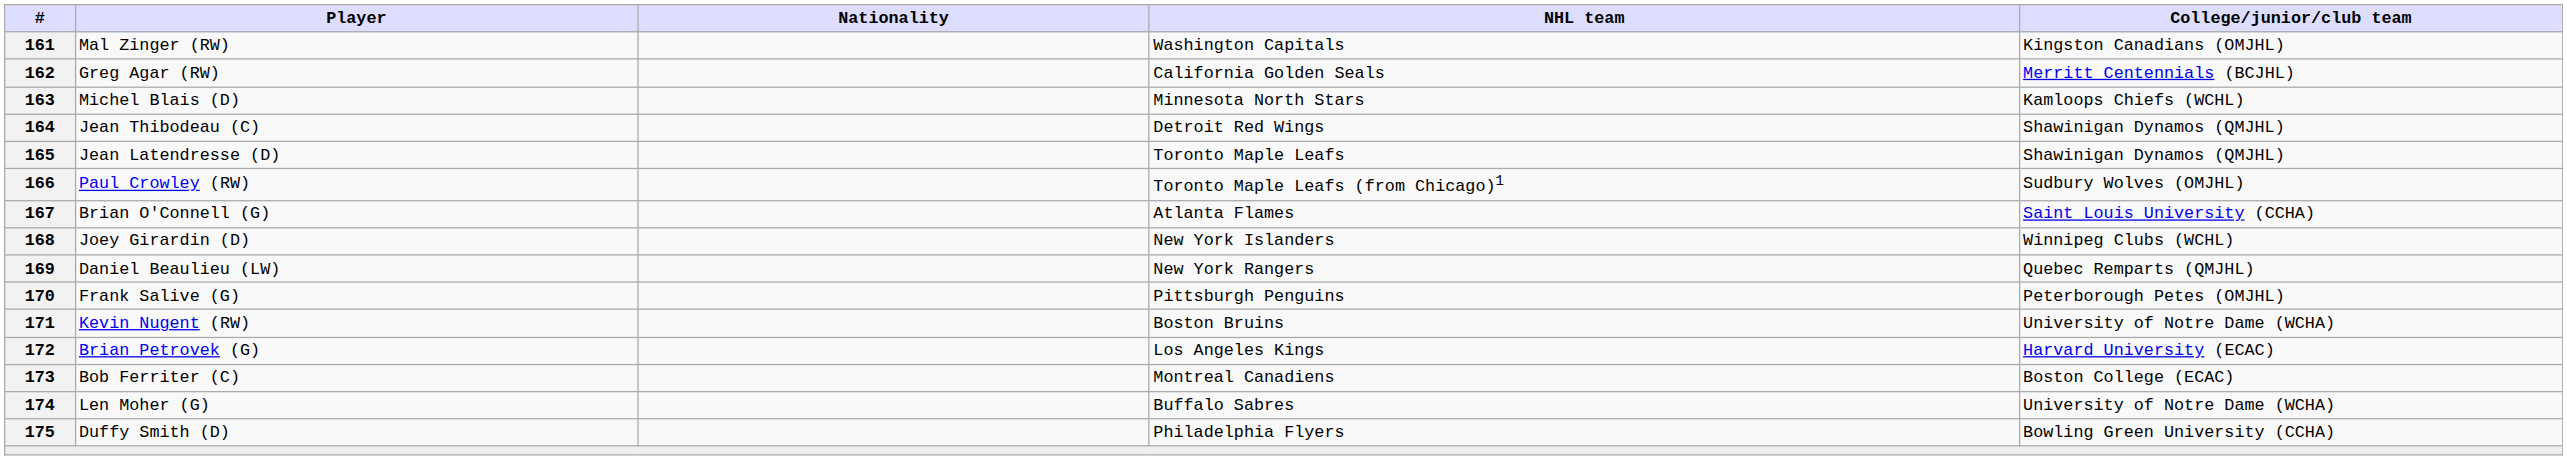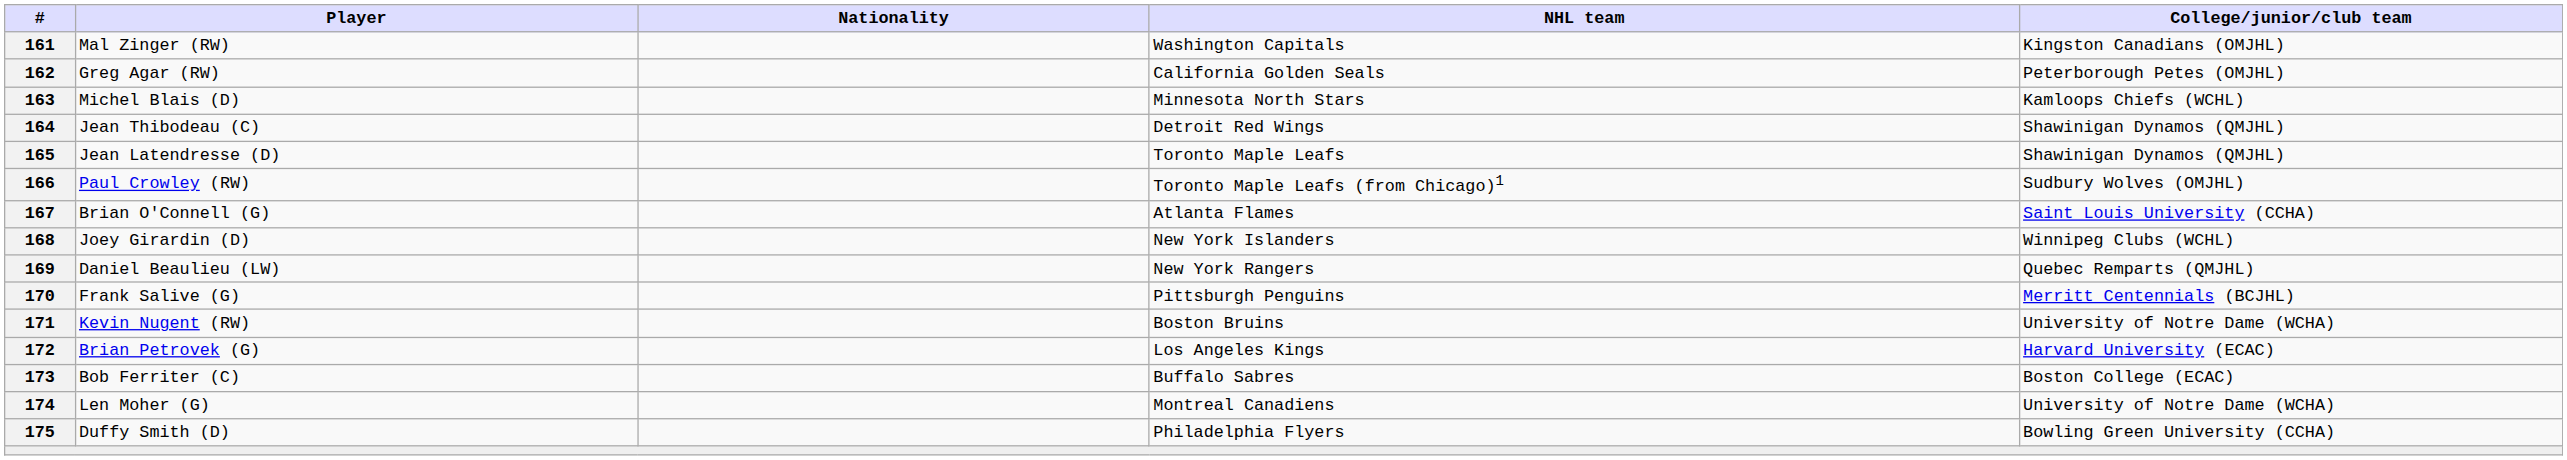162 | College/junior/club team: Merritt Centennials (BCJHL) -> Peterborough Petes (OMJHL)
170 | College/junior/club team: Peterborough Petes (OMJHL) -> Merritt Centennials (BCJHL)
173 | NHL team: Montreal Canadiens -> Buffalo Sabres
174 | NHL team: Buffalo Sabres -> Montreal Canadiens
